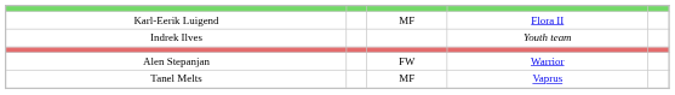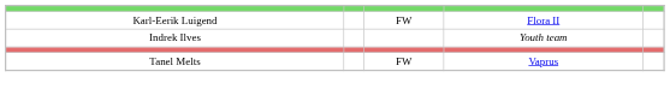Karl-Eerik Luigend | column 3: MF -> FW
- row: Alen Stepanjan | FW | Warrior
Tanel Melts | column 3: MF -> FW
